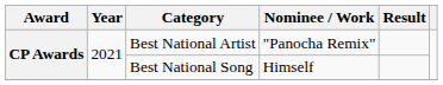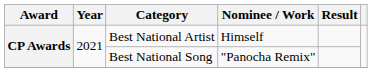Best National Artist | Nominee / Work: "Panocha Remix" -> Himself
Best National Song | Nominee / Work: Himself -> "Panocha Remix"
